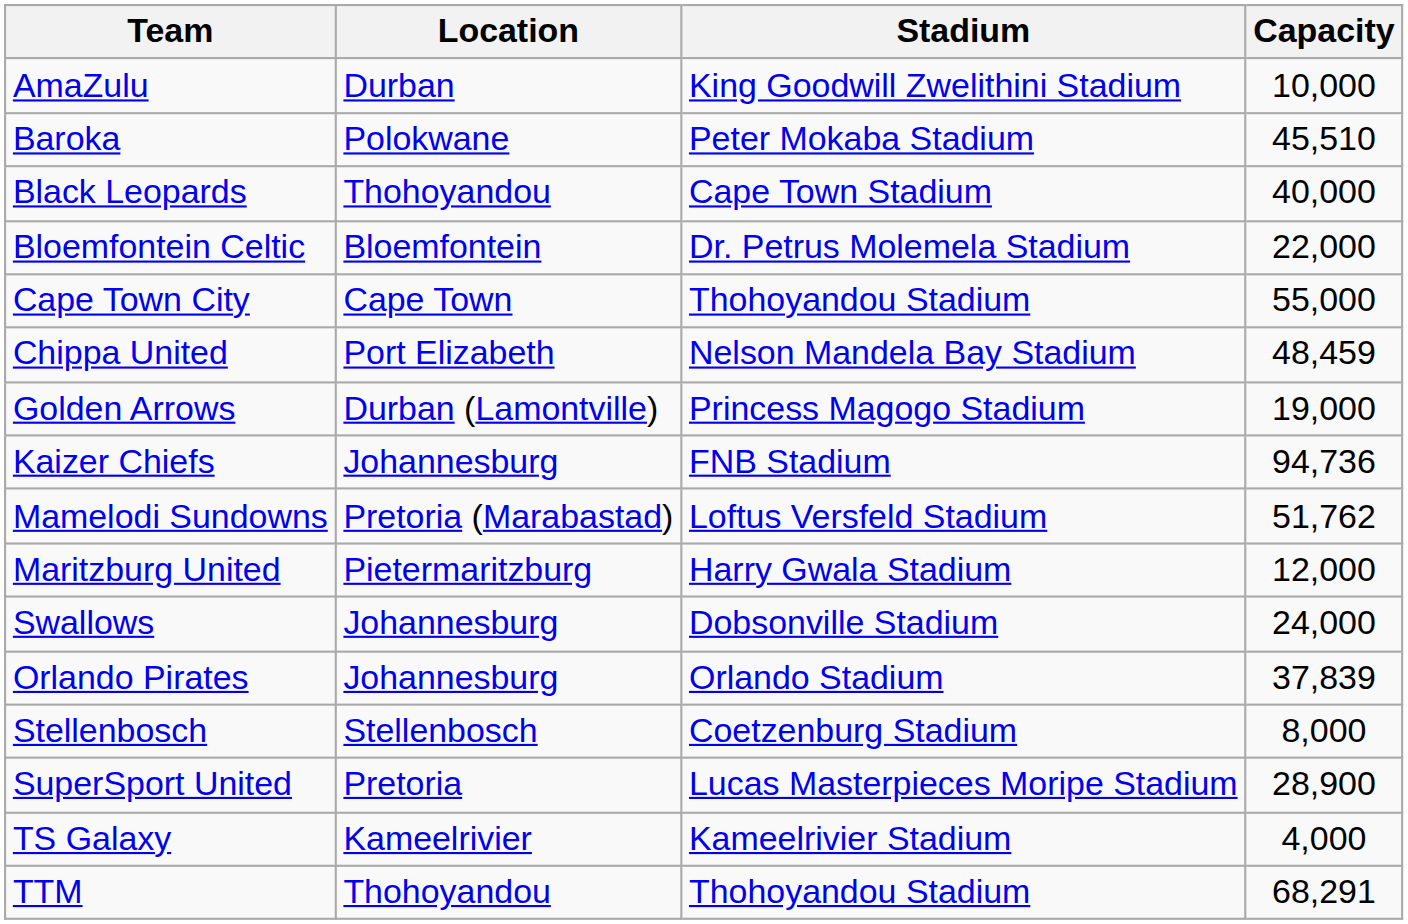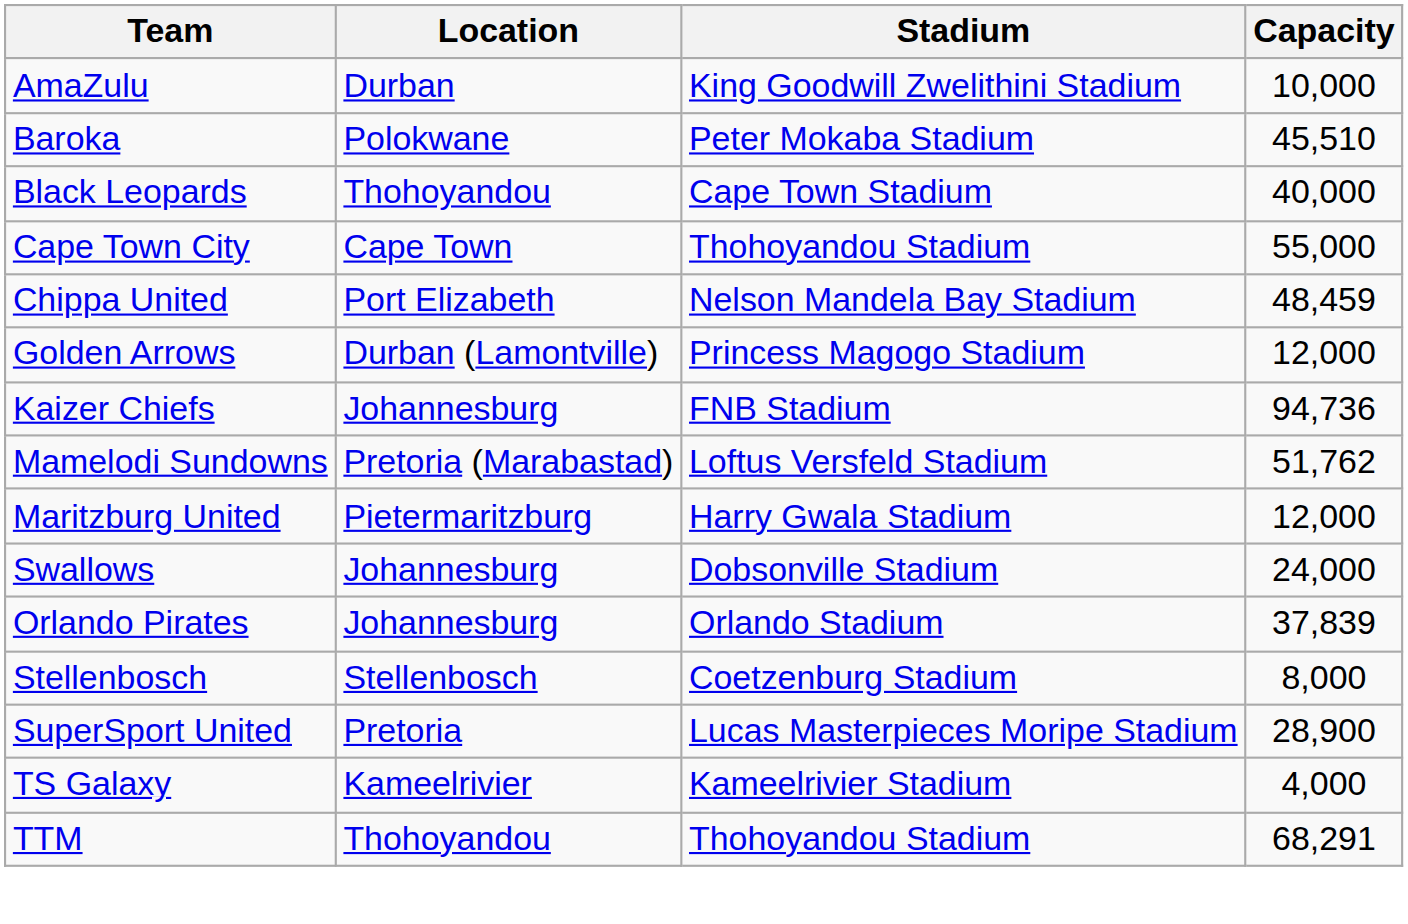- row: Bloemfontein Celtic | Bloemfontein | Dr. Petrus Molemela Stadium | 22,000
Golden Arrows | Capacity: 19,000 -> 12,000
